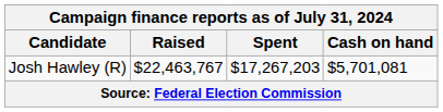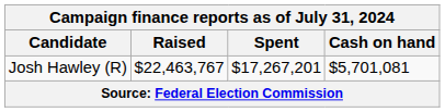Josh Hawley (R) | Spent: $17,267,203 -> $17,267,201
